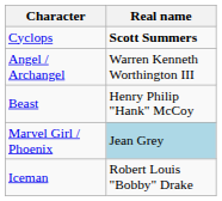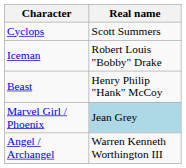Cyclops | Real name: bold -> normal
rows swapped: Iceman <-> Angel / Archangel
